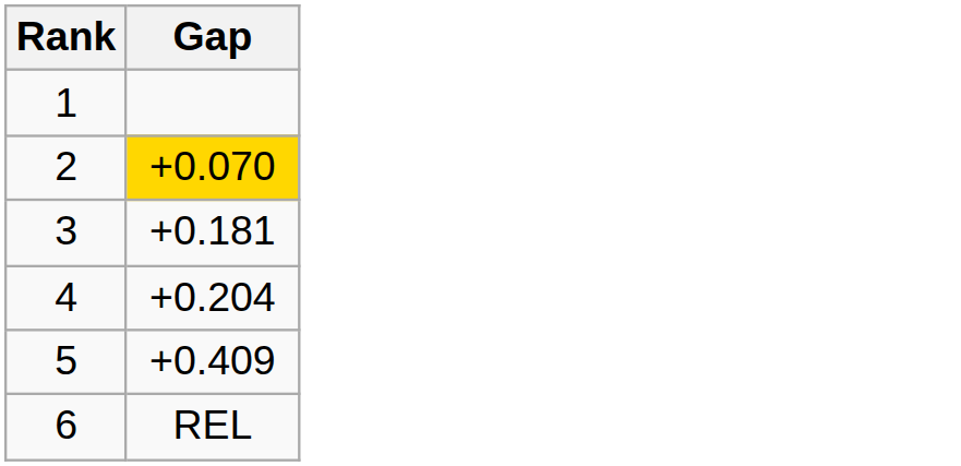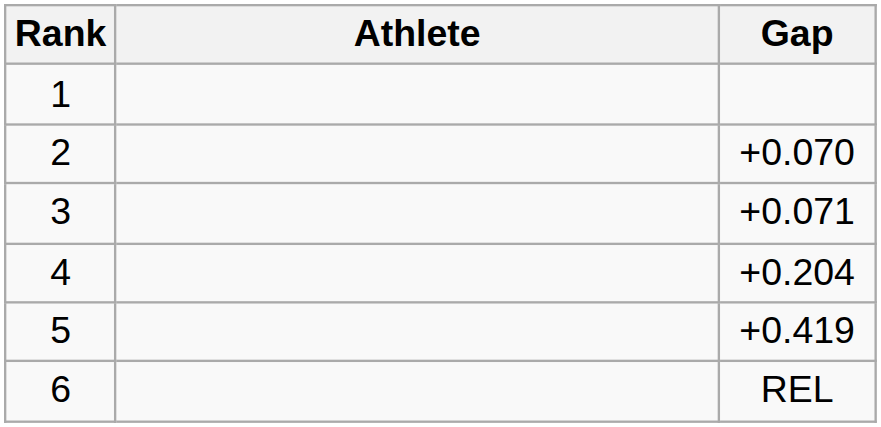+ column: Athlete
2 | Gap: gold background -> no background
3 | Gap: +0.181 -> +0.071
5 | Gap: +0.409 -> +0.419
